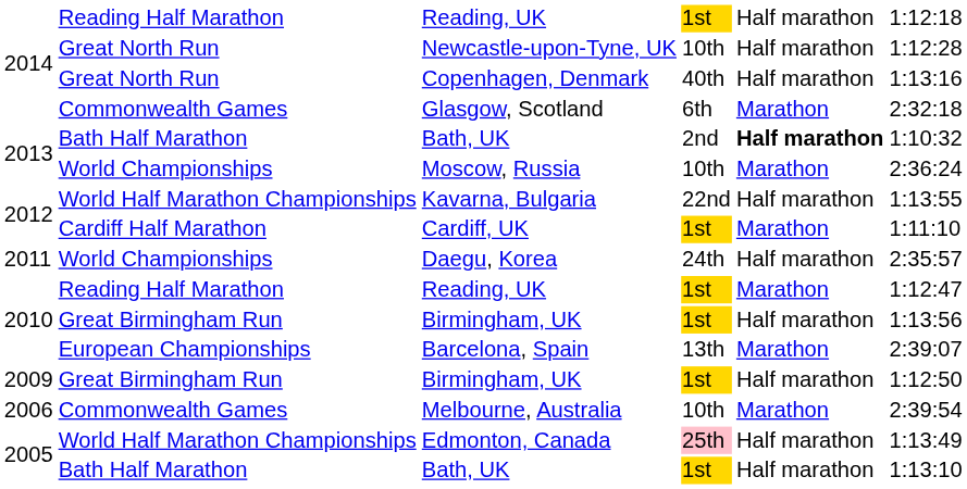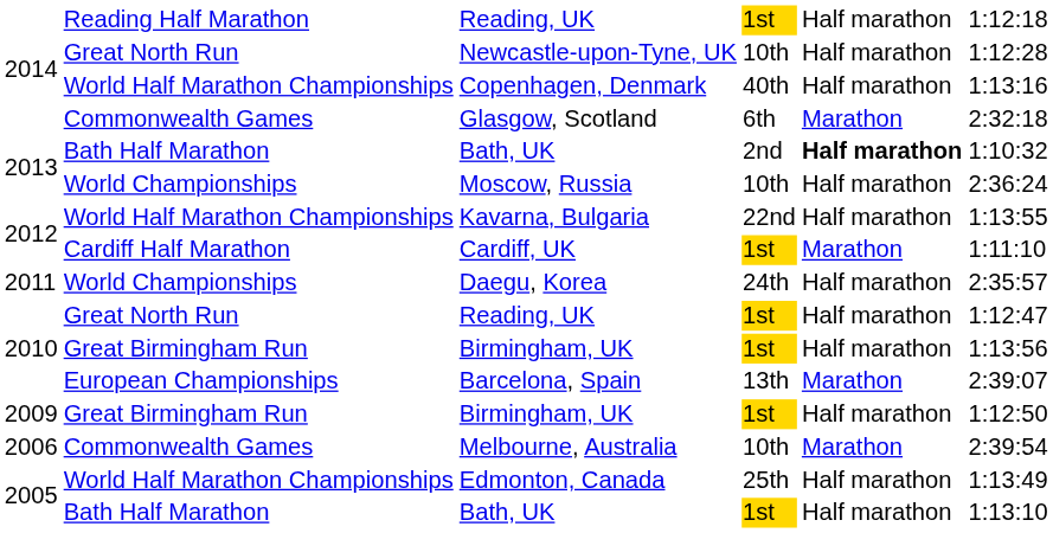Copenhagen, Denmark | column 2: Great North Run -> World Half Marathon Championships
Moscow, Russia | column 5: Marathon -> Half marathon
2010 / Reading, UK | column 2: Reading Half Marathon -> Great North Run
2010 / Reading, UK | column 5: Marathon -> Half marathon
Edmonton, Canada | column 4: pink background -> no background
